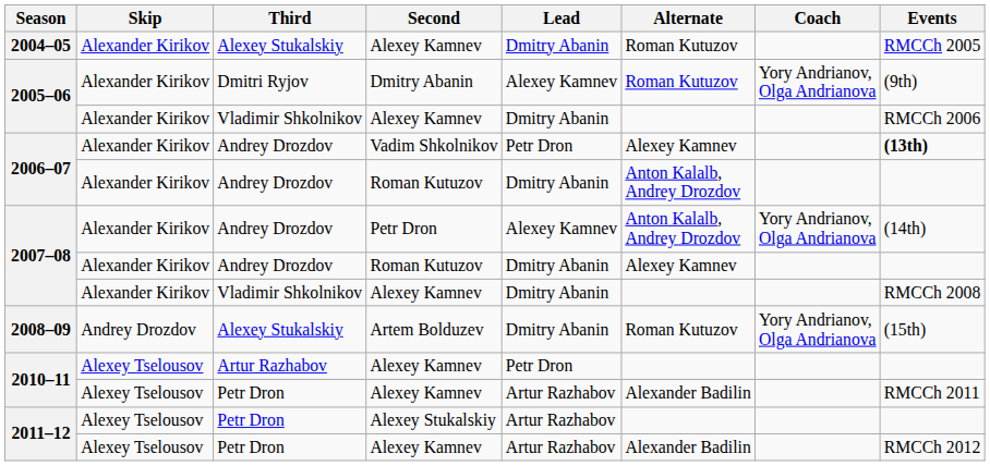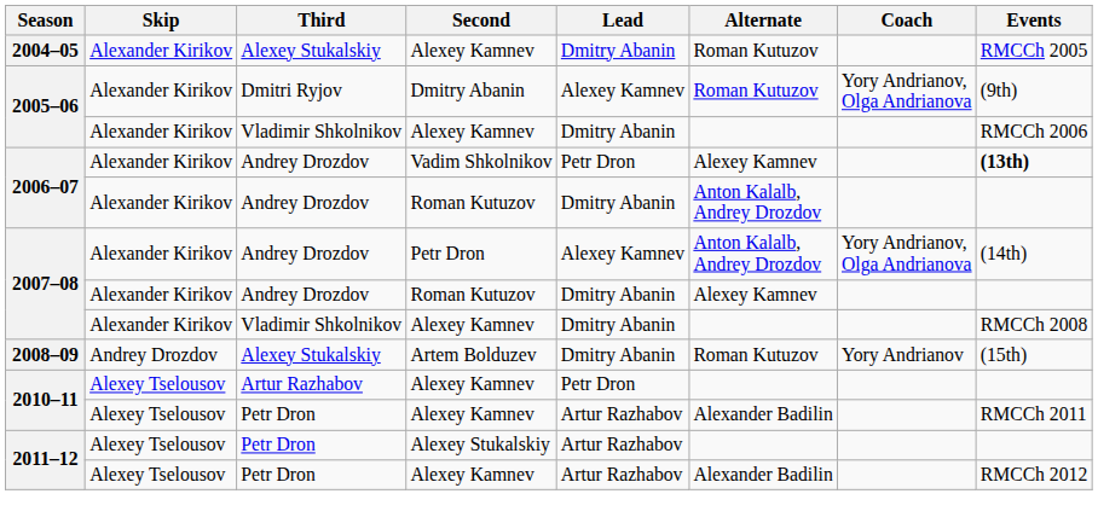2008–09 | Coach: Yory Andrianov, Olga Andrianova -> Yory Andrianov
